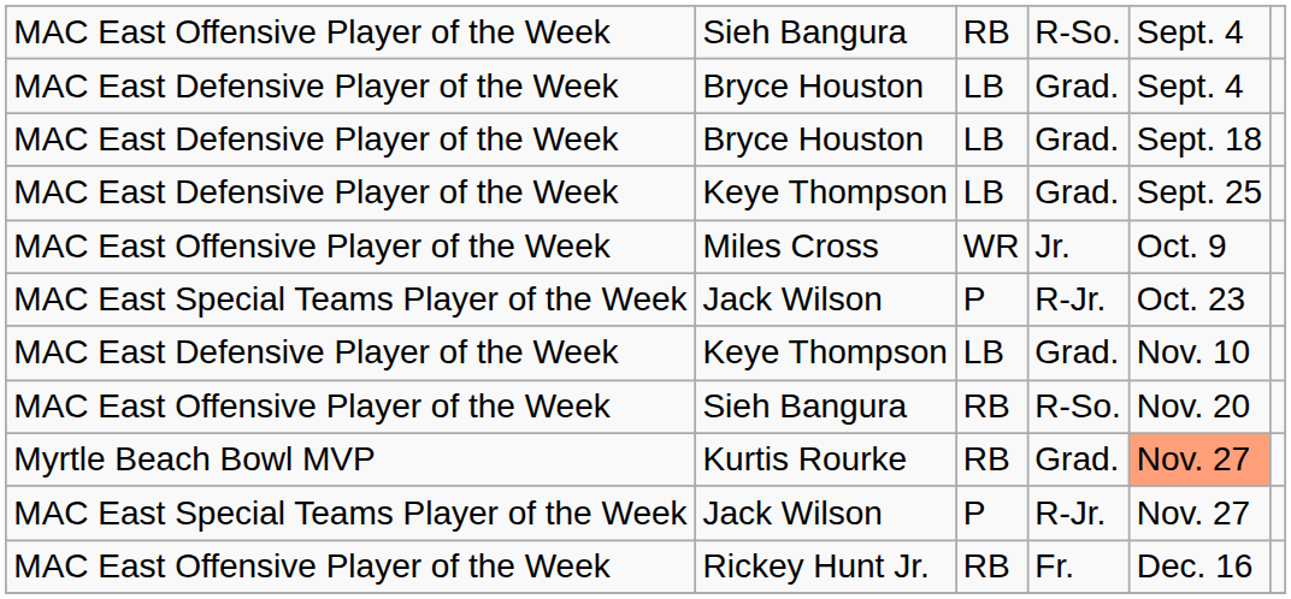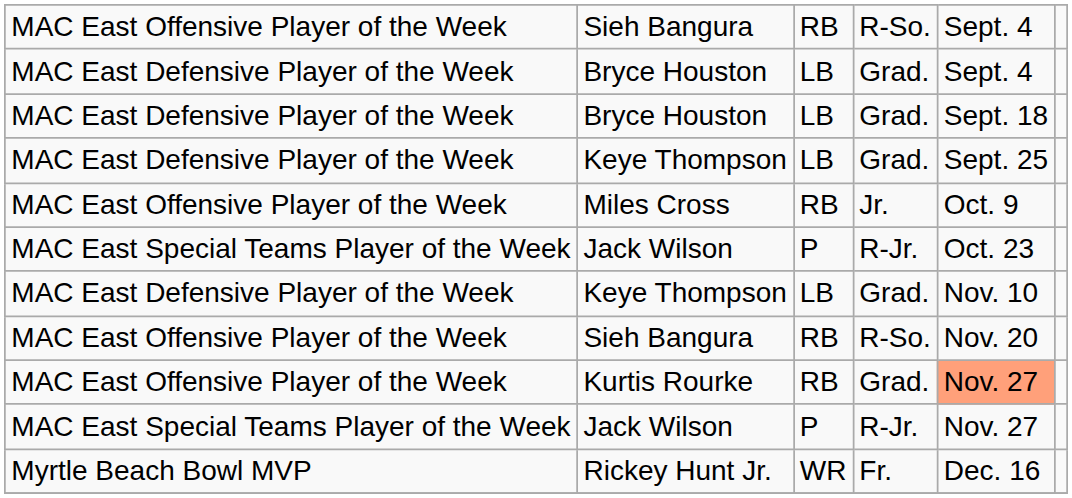Miles Cross | column 3: WR -> RB
Kurtis Rourke | column 1: Myrtle Beach Bowl MVP -> MAC East Offensive Player of the Week
Rickey Hunt Jr. | column 1: MAC East Offensive Player of the Week -> Myrtle Beach Bowl MVP
Rickey Hunt Jr. | column 3: RB -> WR
